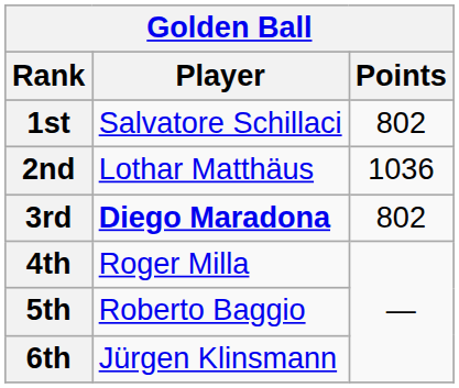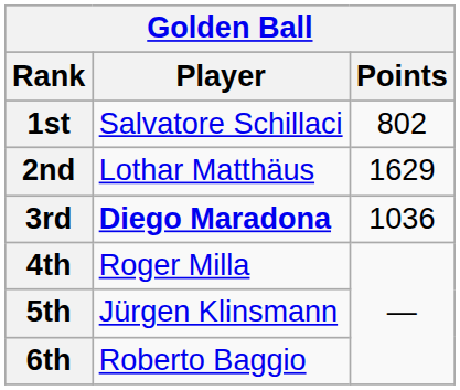2nd | Points: 1036 -> 1629
3rd | Points: 802 -> 1036
5th | Player: Roberto Baggio -> Jürgen Klinsmann
6th | Player: Jürgen Klinsmann -> Roberto Baggio
